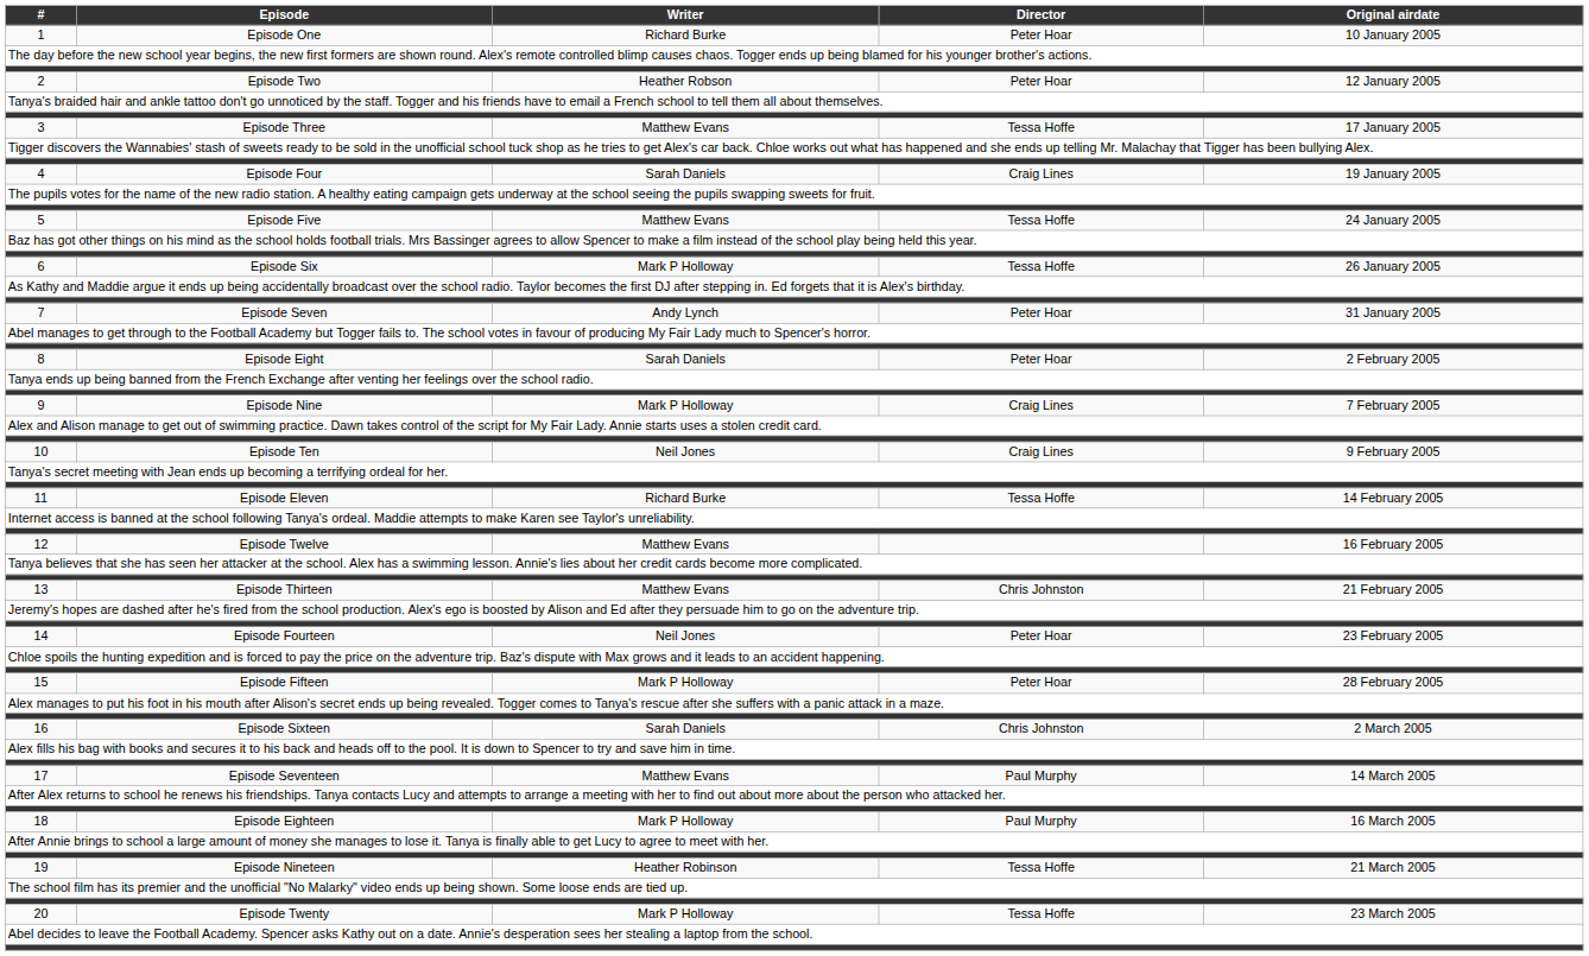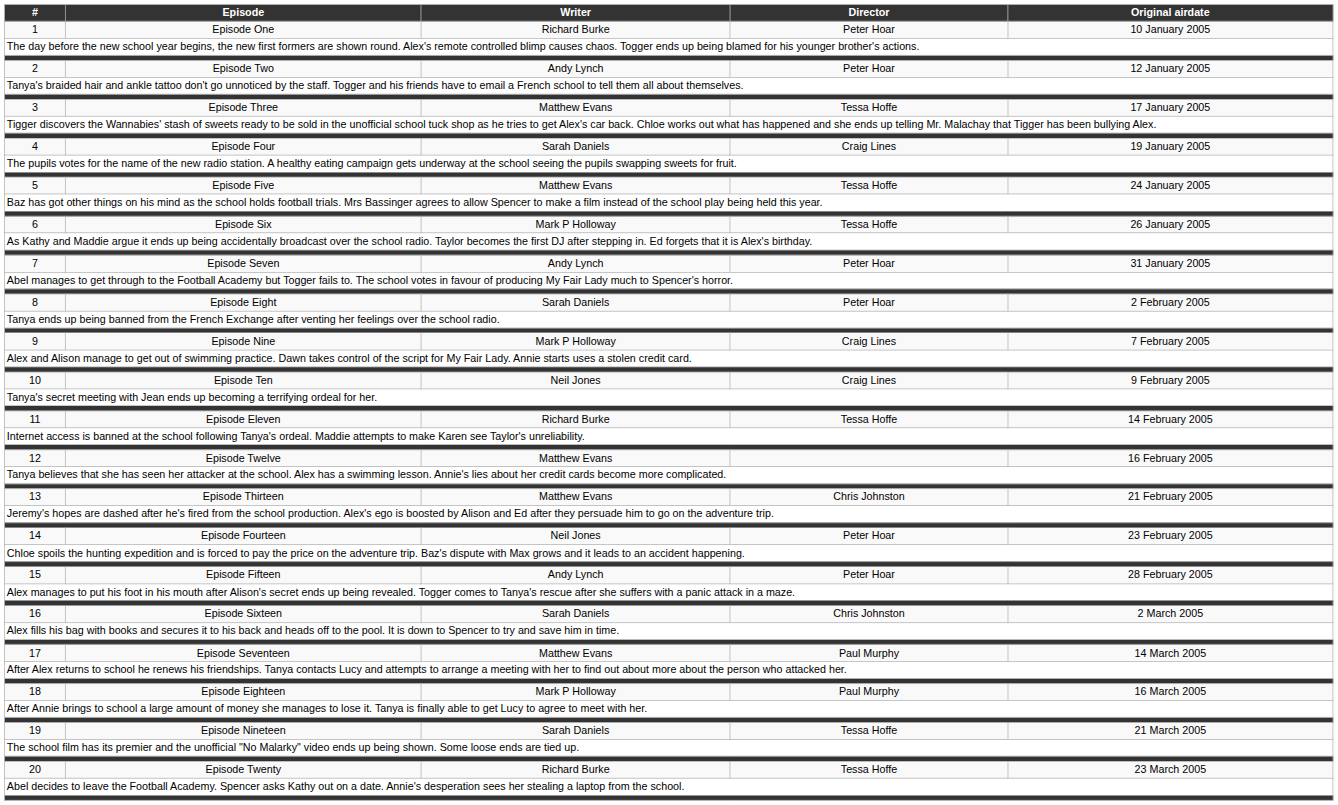2 | Writer: Heather Robson -> Andy Lynch
15 | Writer: Mark P Holloway -> Andy Lynch
19 | Writer: Heather Robinson -> Sarah Daniels
20 | Writer: Mark P Holloway -> Richard Burke
